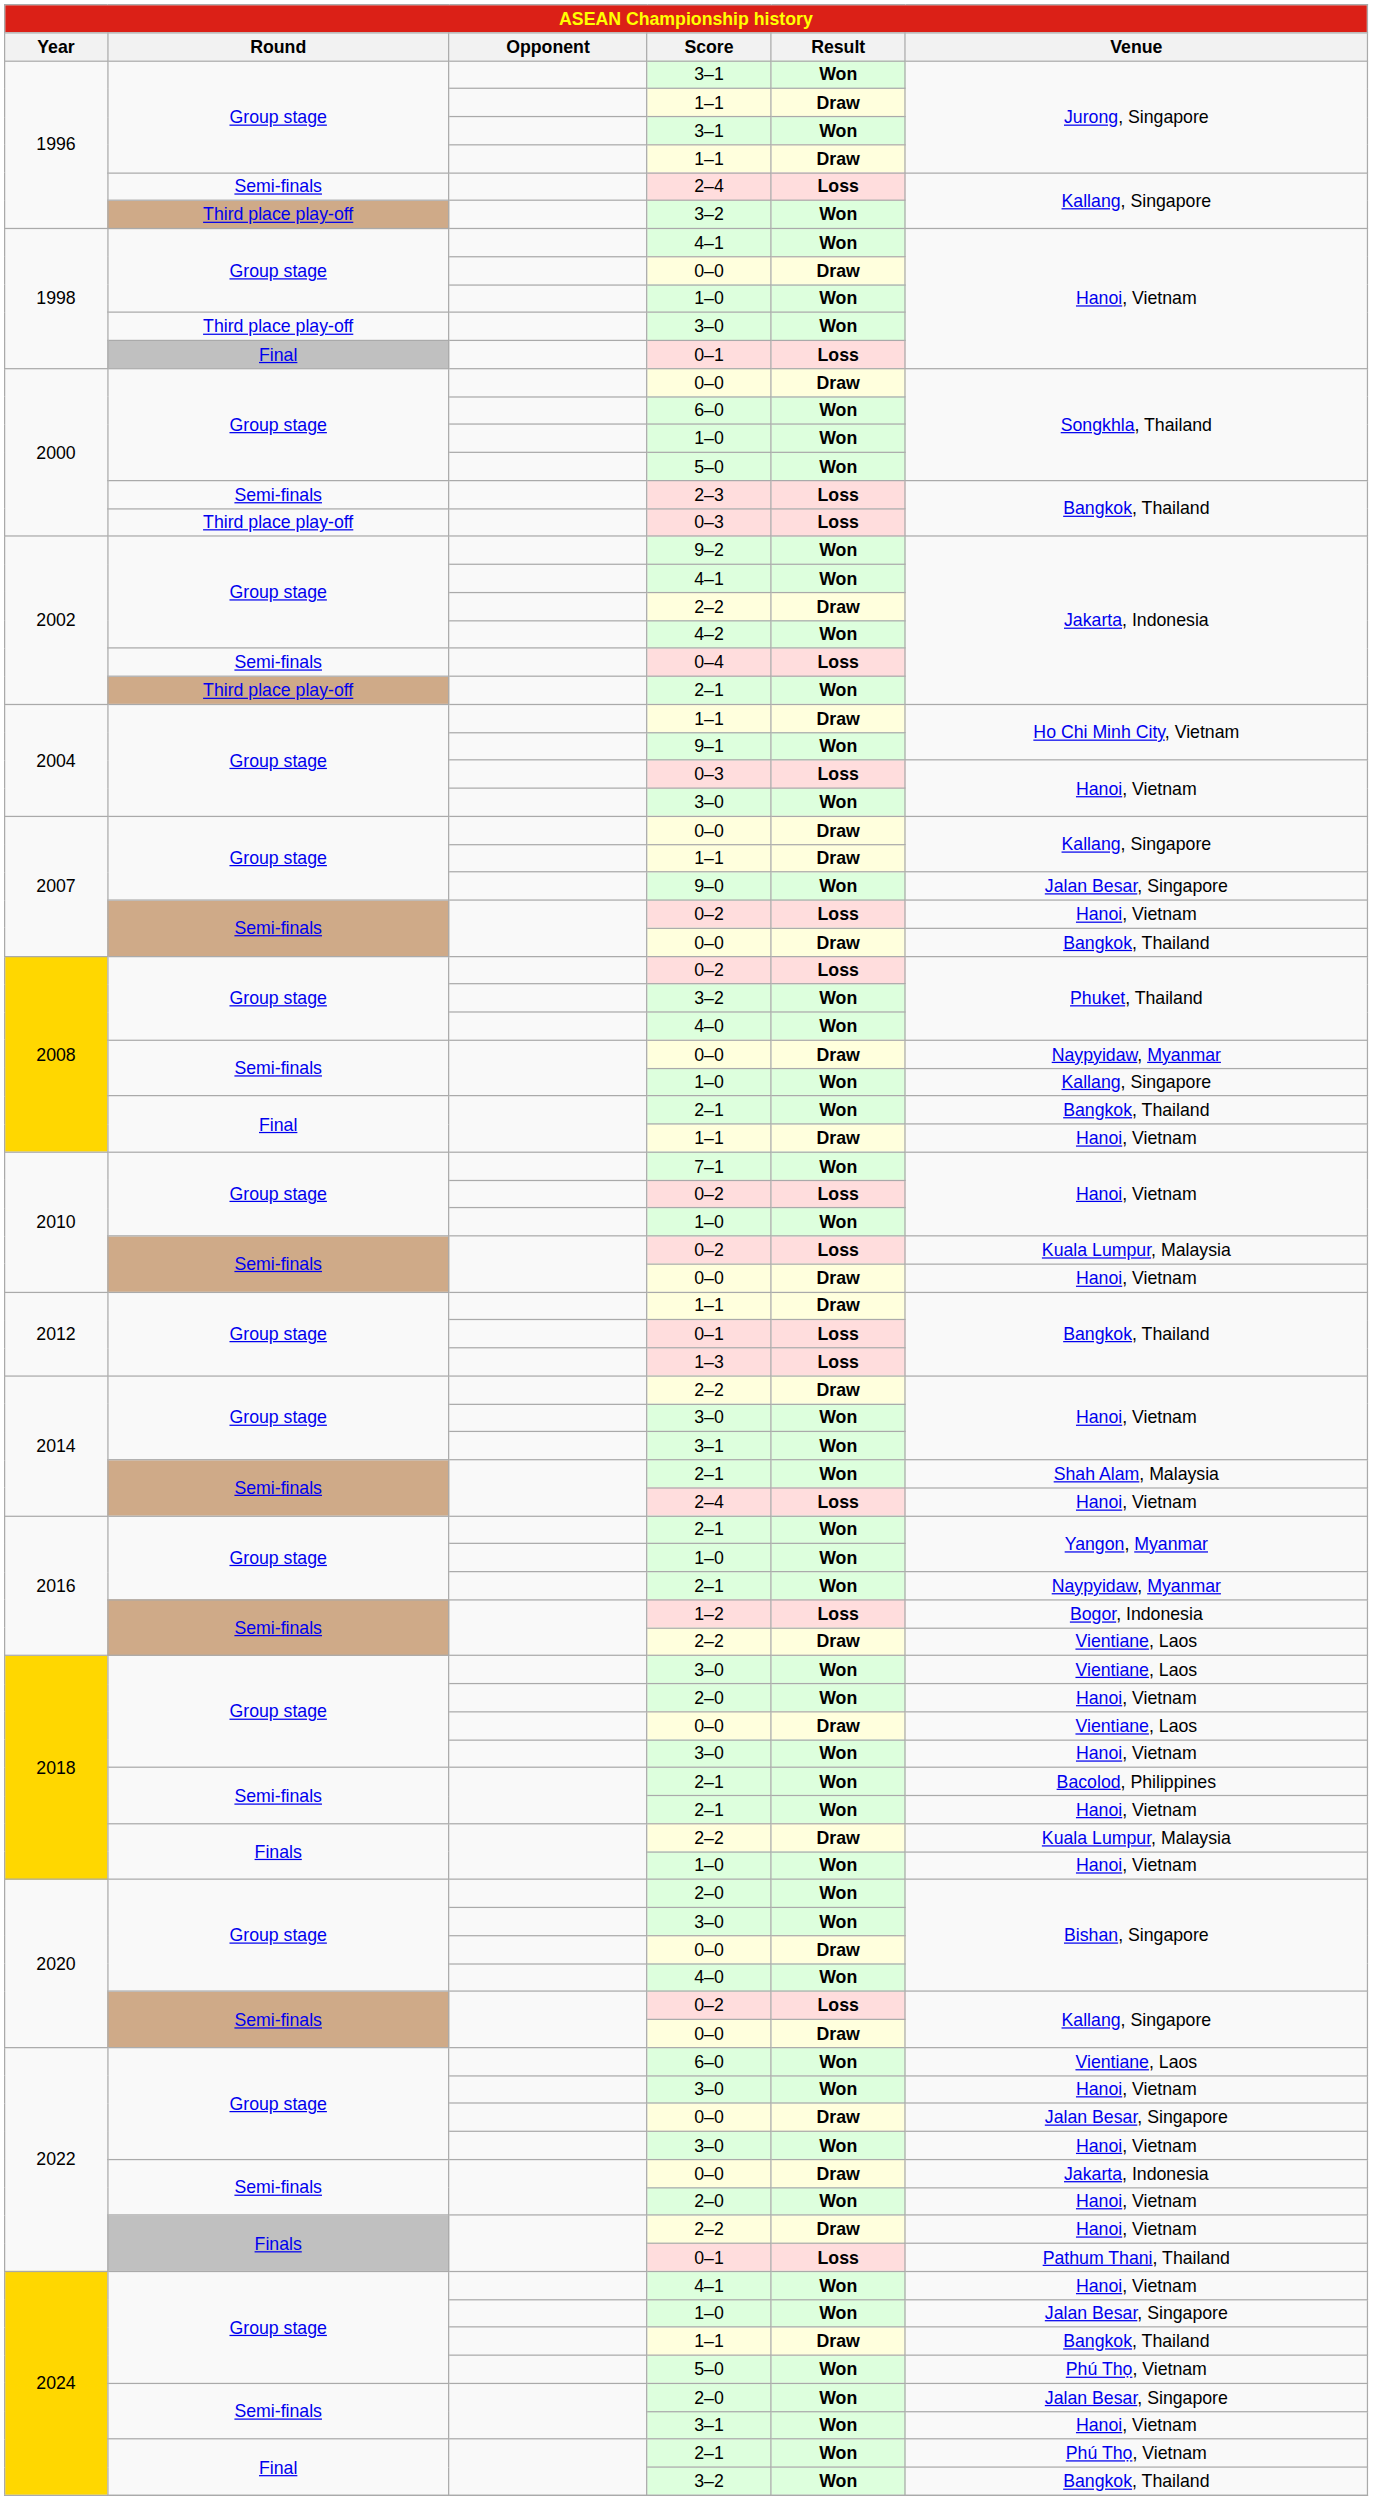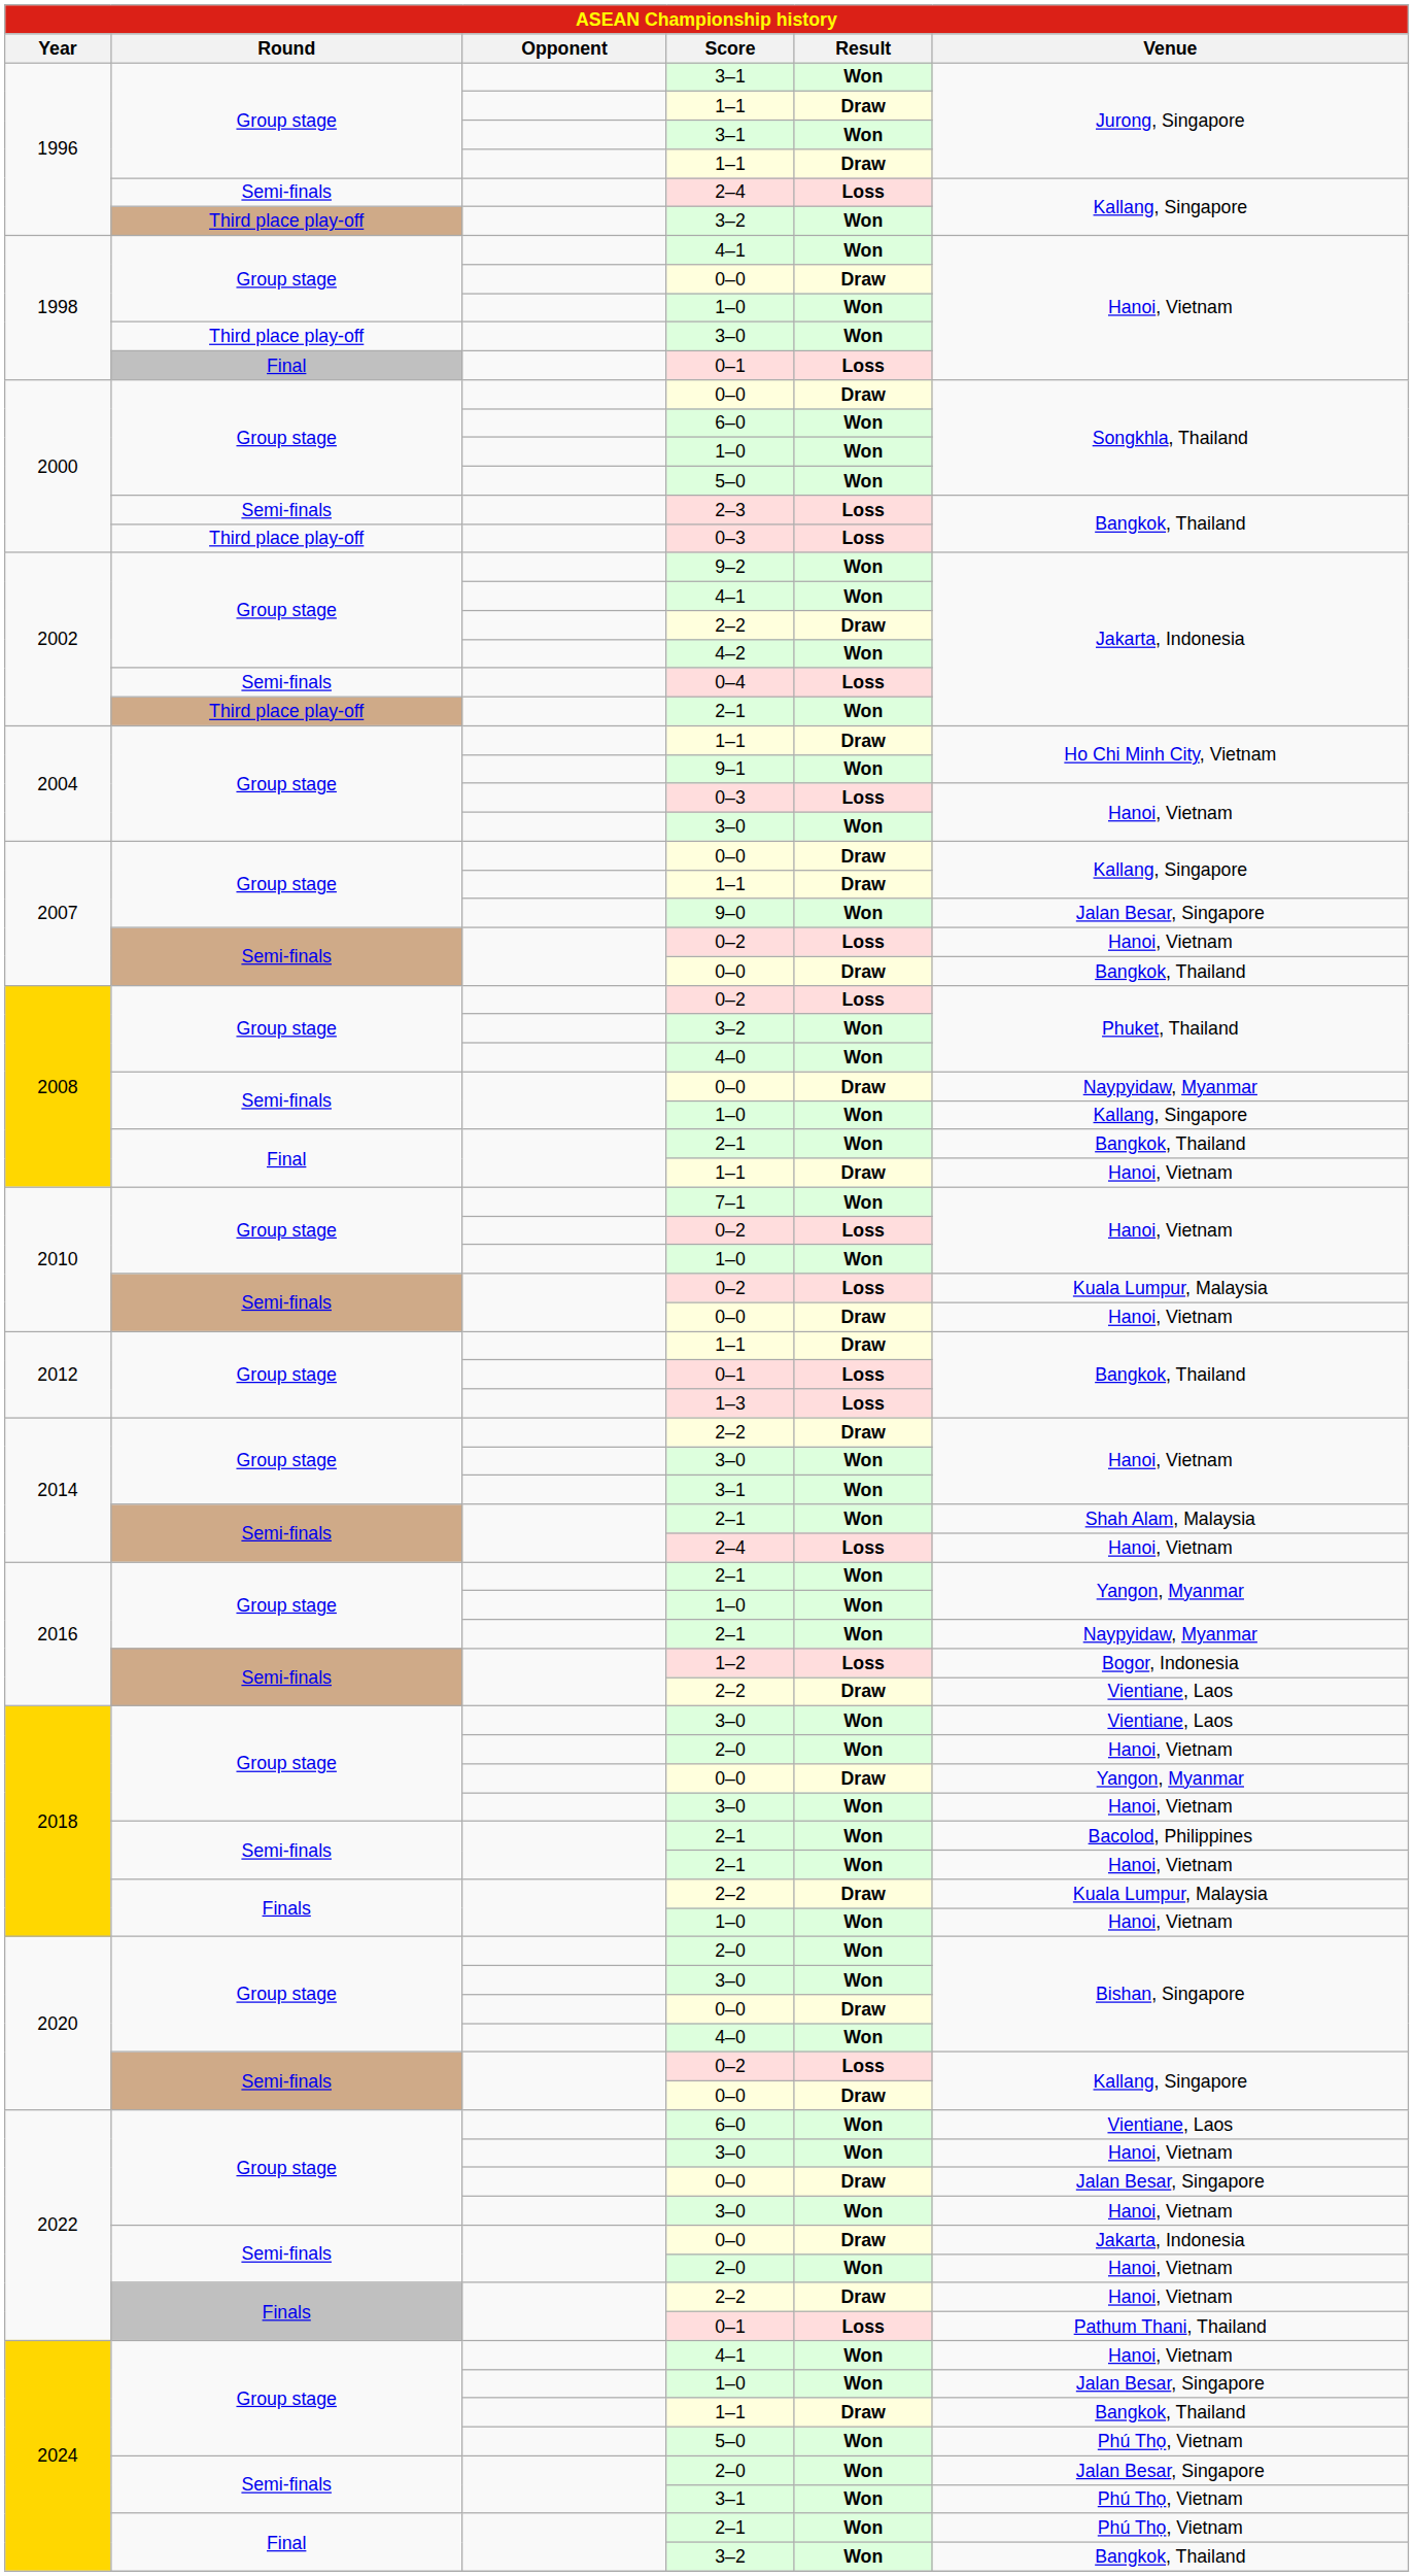2018 / 0–0 | Venue: Vientiane, Laos -> Yangon, Myanmar
2024 / 3–1 | Venue: Hanoi, Vietnam -> Phú Thọ, Vietnam
